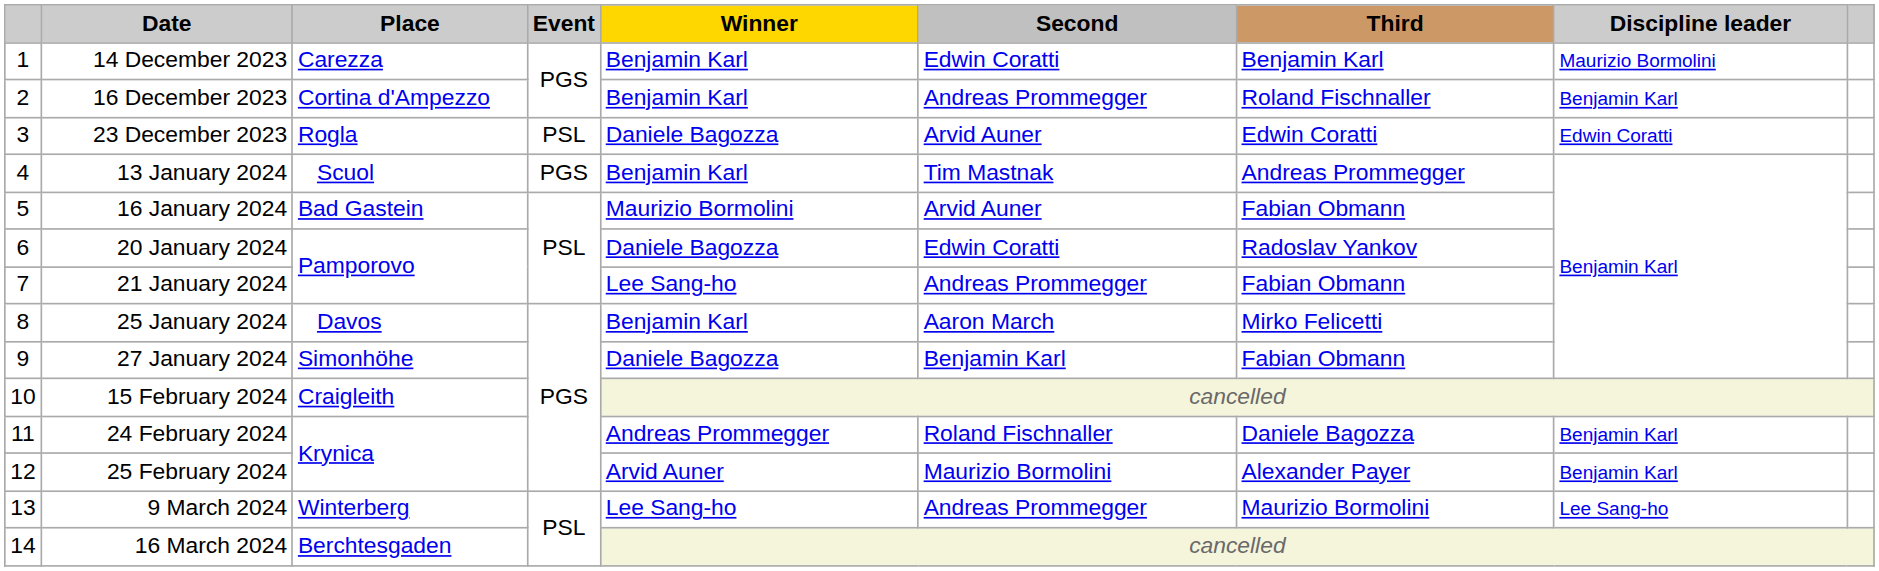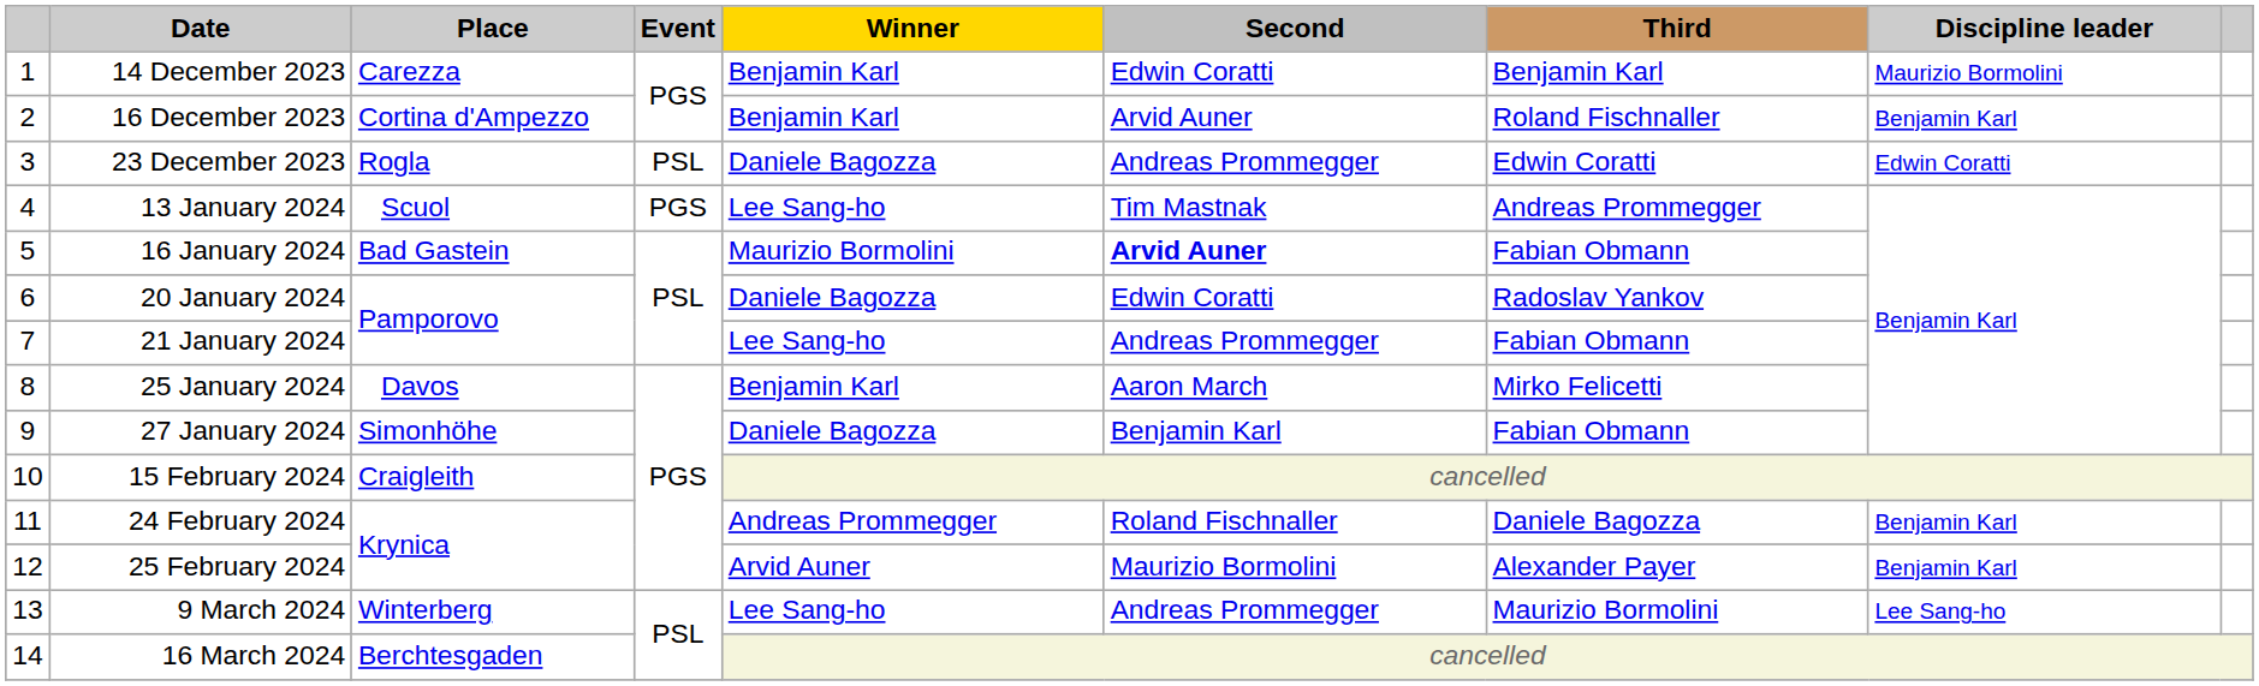16 December 2023 | Second: Andreas Prommegger -> Arvid Auner
23 December 2023 | Second: Arvid Auner -> Andreas Prommegger
13 January 2024 | Winner: Benjamin Karl -> Lee Sang-ho
16 January 2024 | Second: normal -> bold
